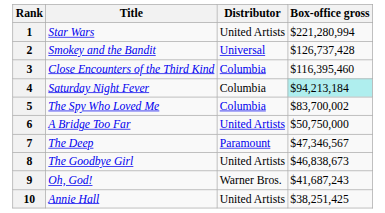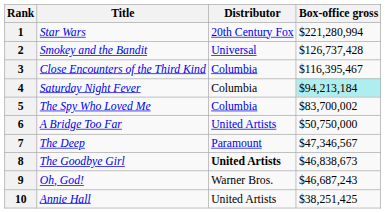1 | Distributor: United Artists -> 20th Century Fox
3 | Box-office gross: $116,395,460 -> $116,395,467
8 | Distributor: normal -> bold
9 | Box-office gross: $41,687,243 -> $46,687,243
